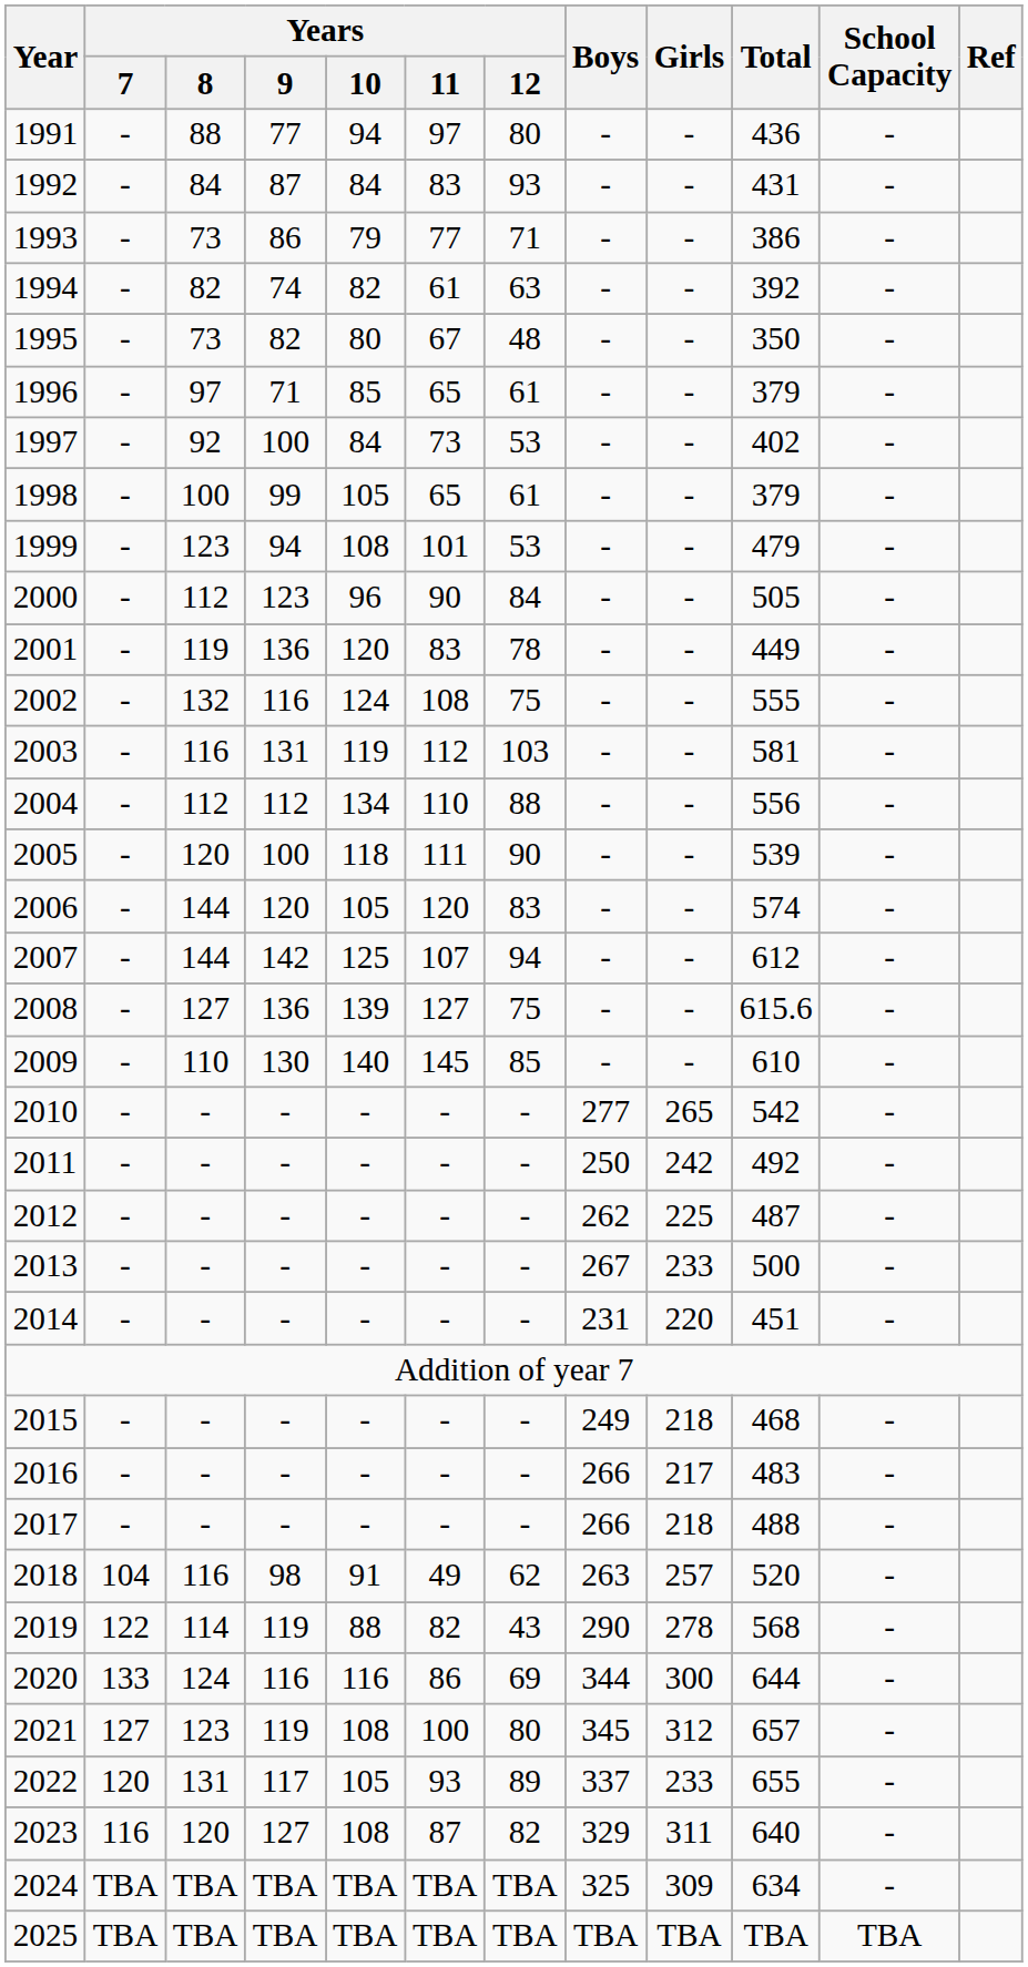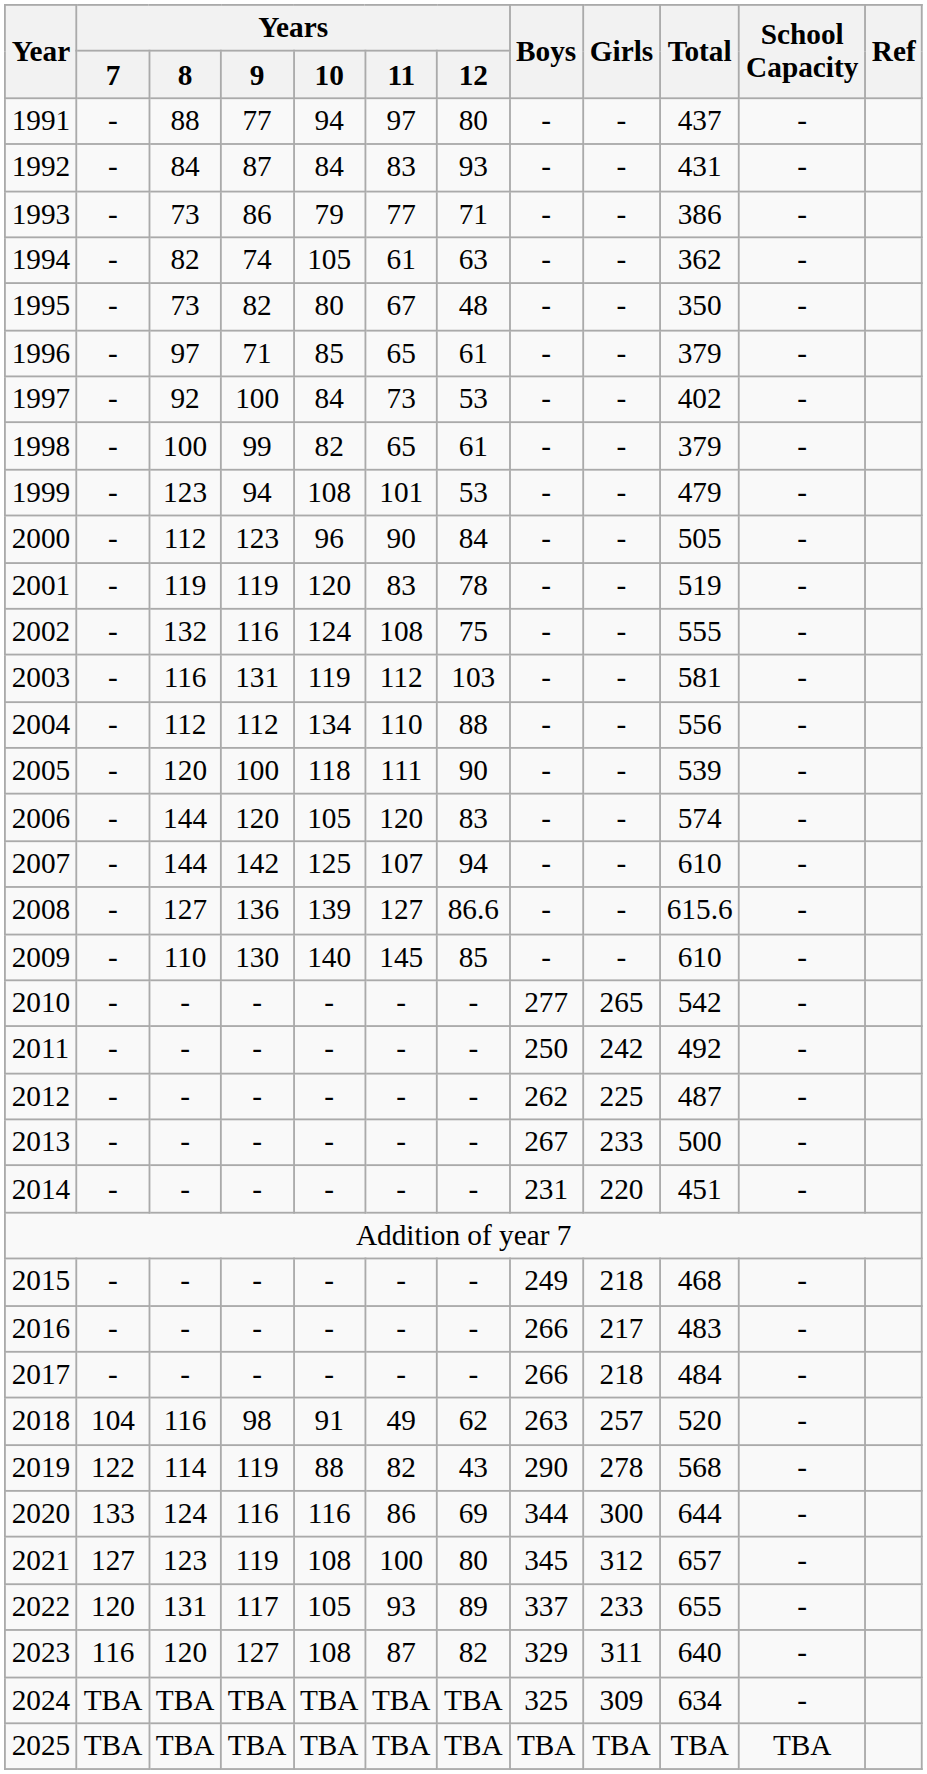1991 | Total: 436 -> 437
1994 | Years / 10: 82 -> 105
1994 | Total: 392 -> 362
1998 | Years / 10: 105 -> 82
2001 | Years / 9: 136 -> 119
2001 | Total: 449 -> 519
2007 | Total: 612 -> 610
2008 | Years / 12: 75 -> 86.6
2017 | Total: 488 -> 484
